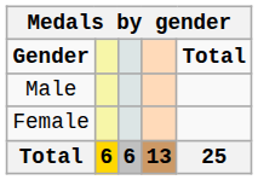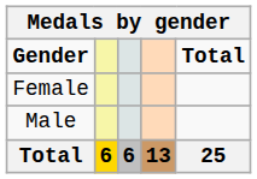rows swapped: Male <-> Female
